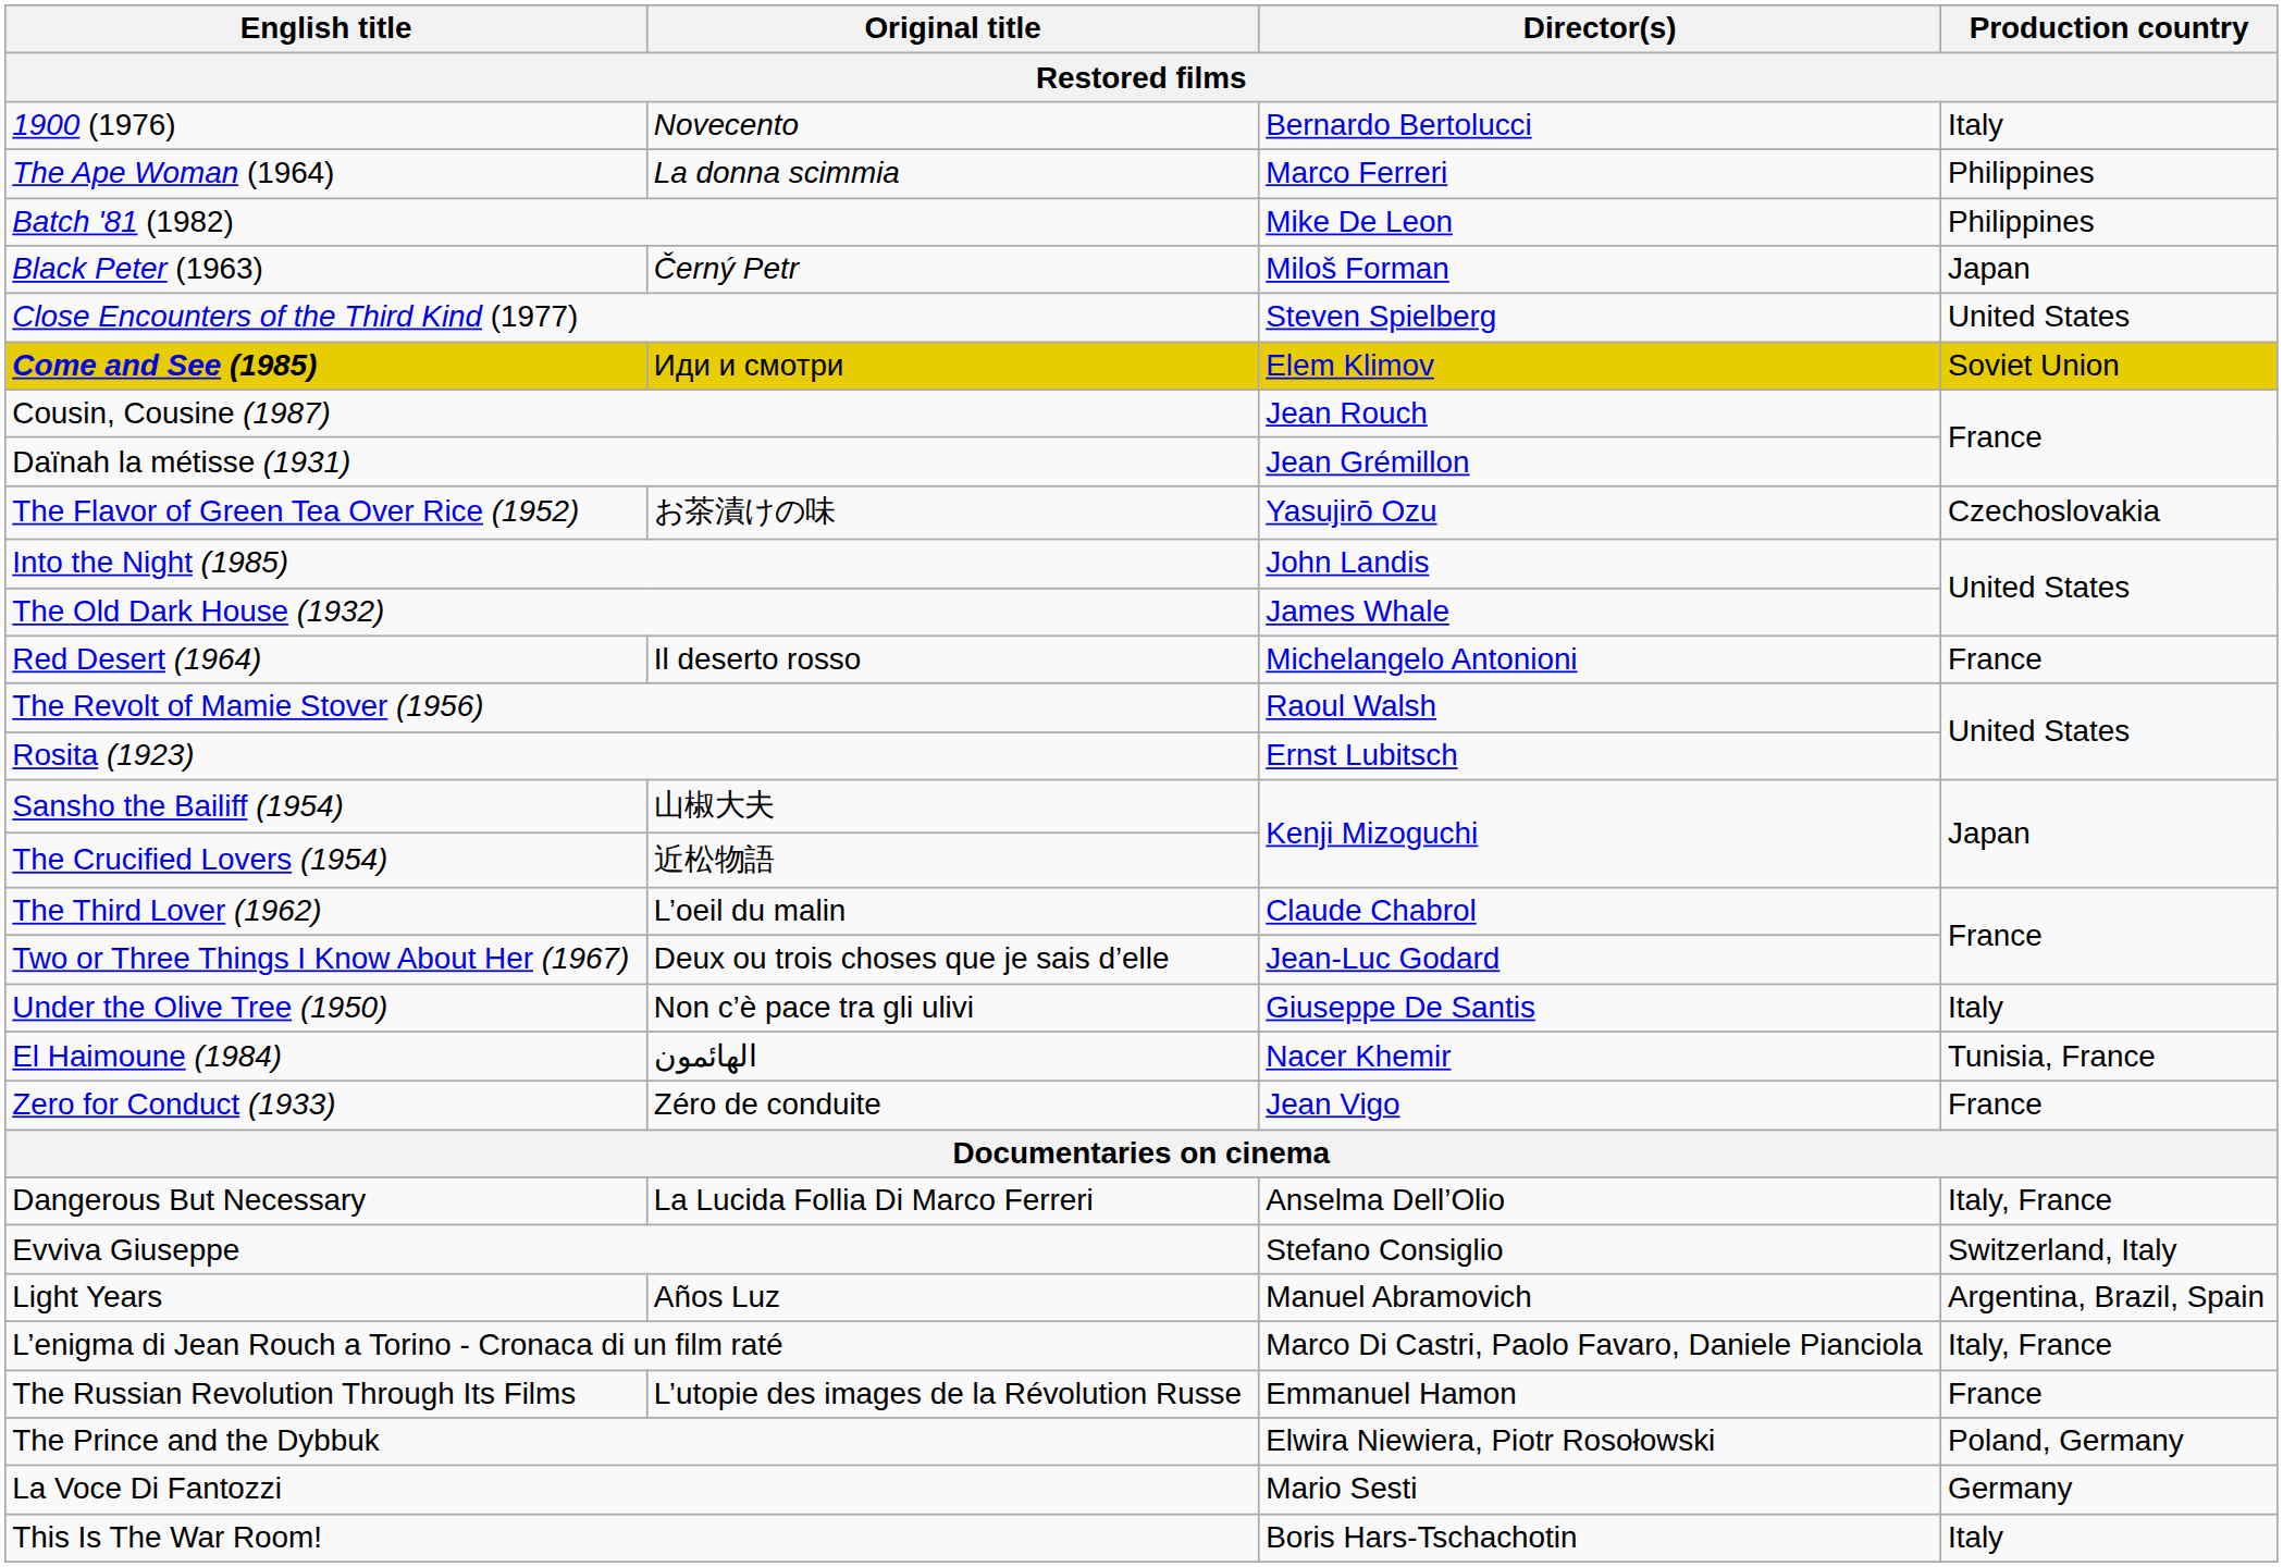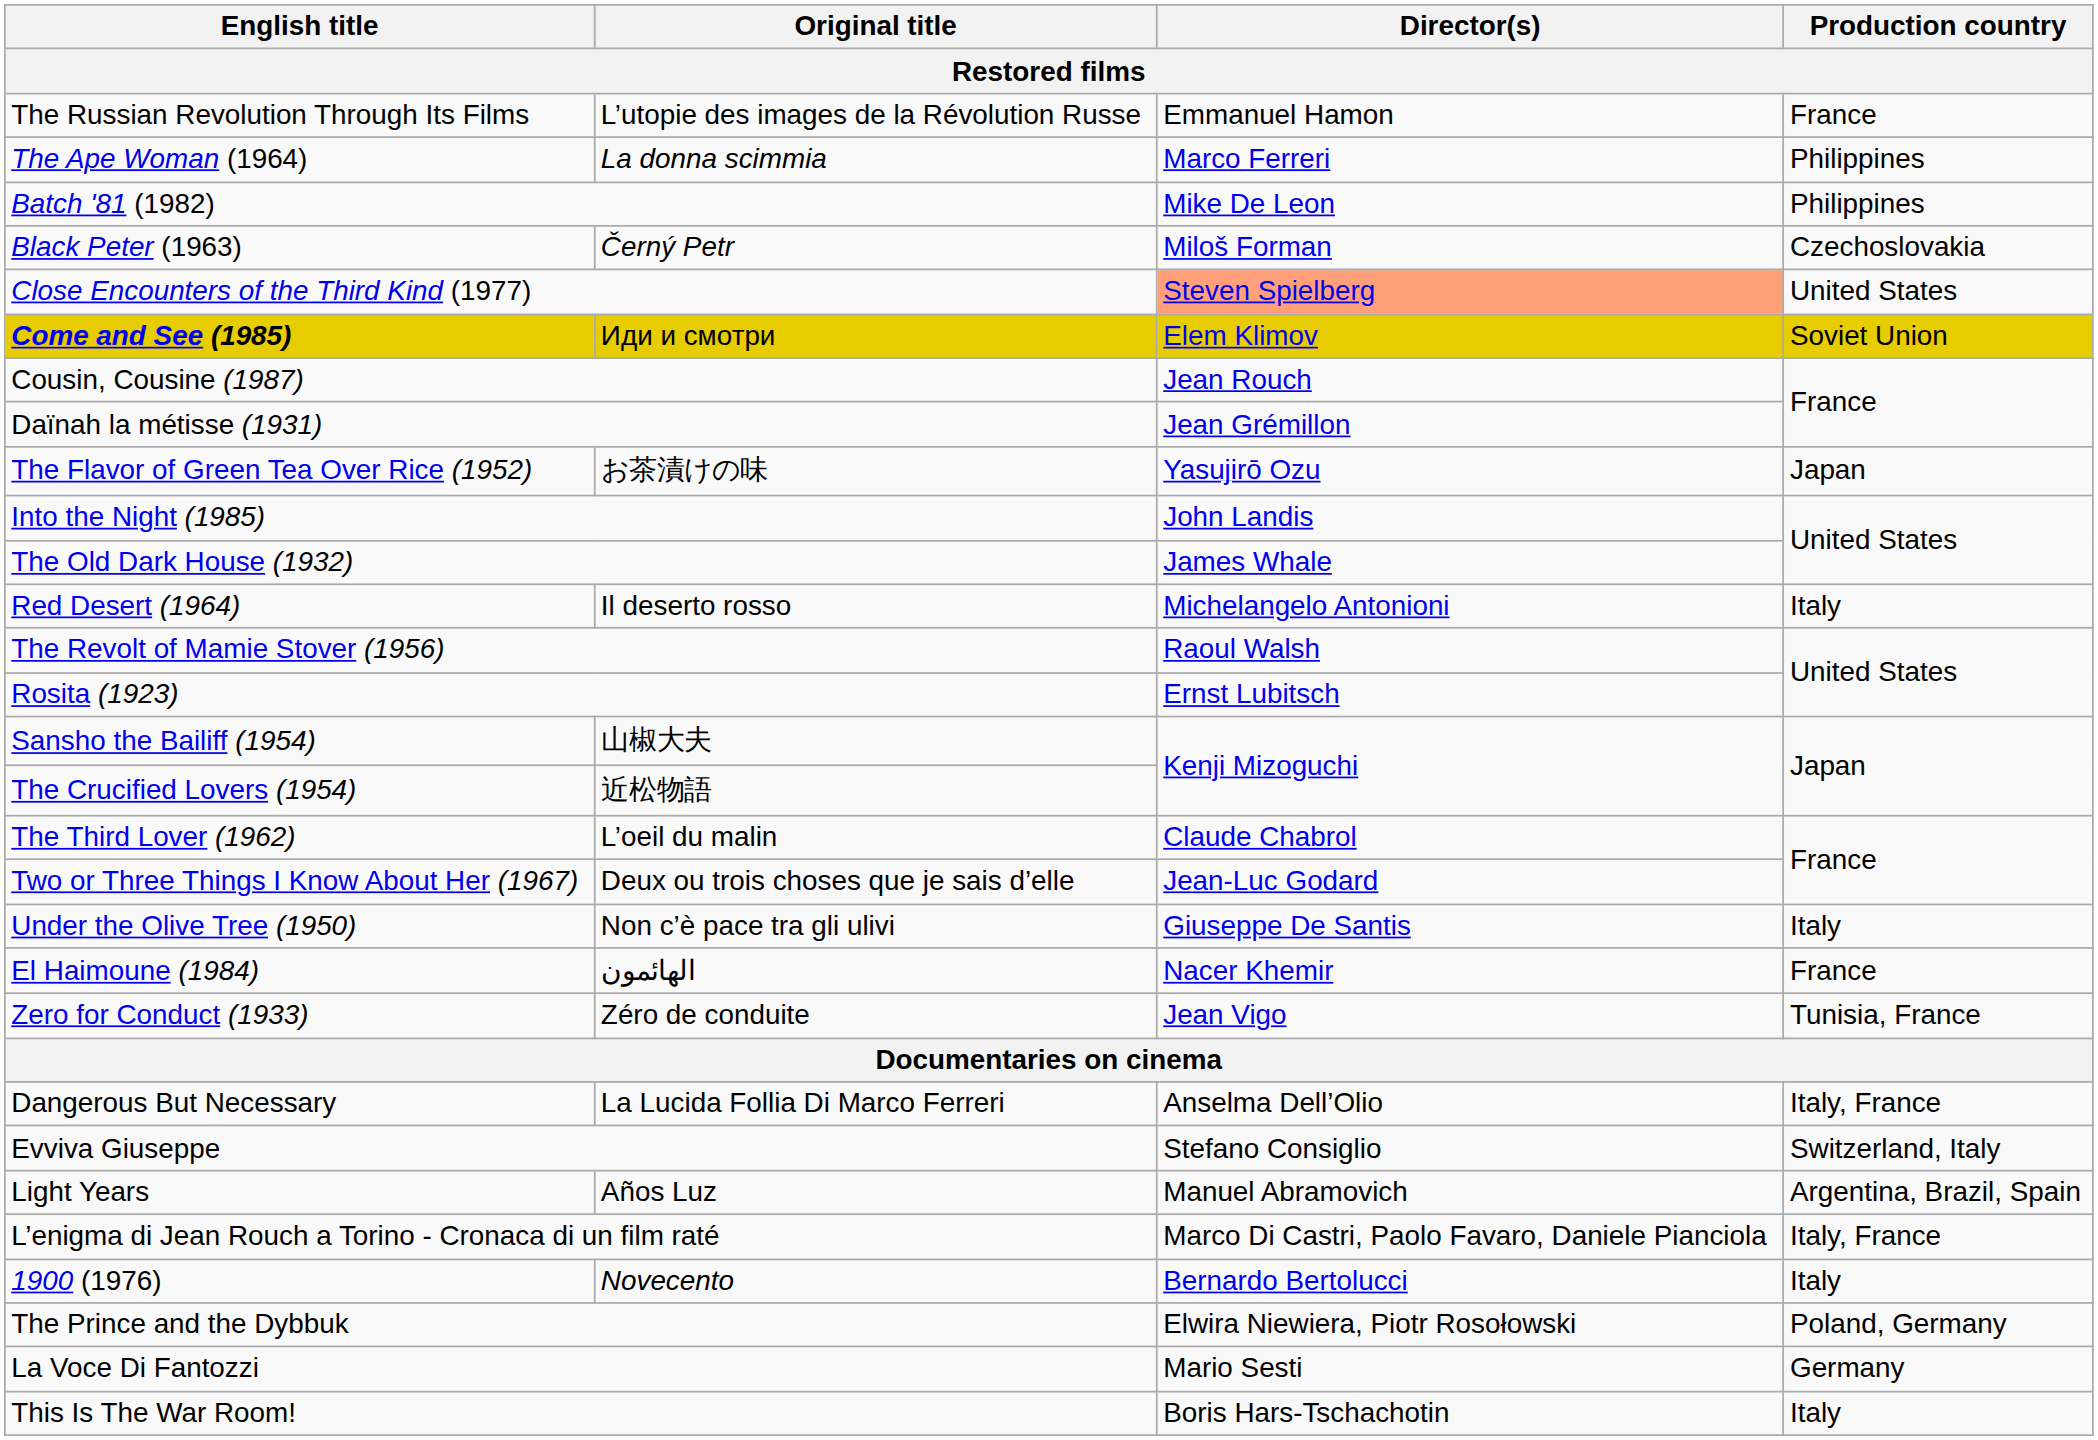rows swapped: 1900 (1976) <-> The Russian Revolution Through Its Films
Black Peter (1963) | Production country: Japan -> Czechoslovakia
Close Encounters of the Third Kind (1977) | Director(s): no background -> lightsalmon background
The Flavor of Green Tea Over Rice (1952) | Production country: Czechoslovakia -> Japan
Red Desert (1964) | Production country: France -> Italy
El Haimoune (1984) | Production country: Tunisia, France -> France
Zero for Conduct (1933) | Production country: France -> Tunisia, France
